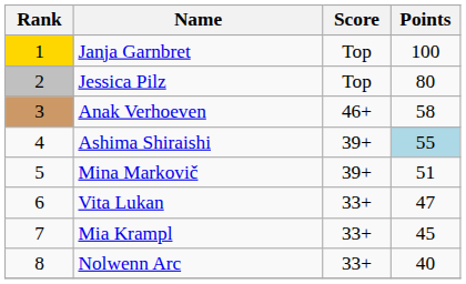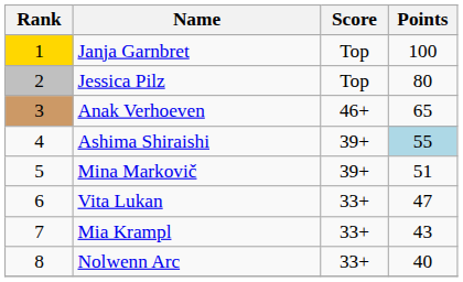Anak Verhoeven | Points: 58 -> 65
Mia Krampl | Points: 45 -> 43
